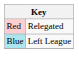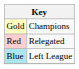+ row: Gold | Champions
